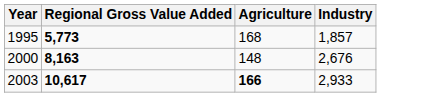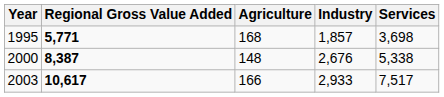+ column: Services | 3,698 | 5,338 | 7,517
1995 | Regional Gross Value Added: 5,773 -> 5,771
2000 | Regional Gross Value Added: 8,163 -> 8,387
2003 | Agriculture: bold -> normal
